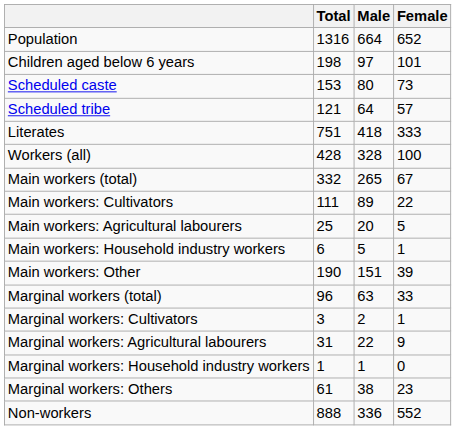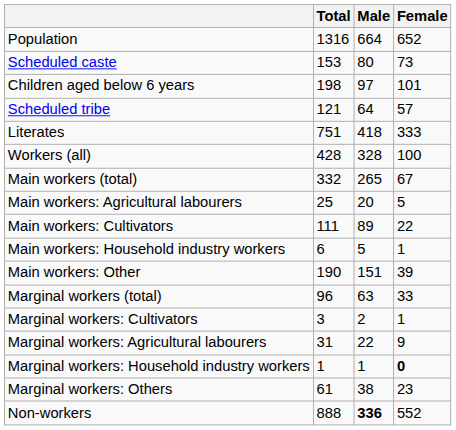rows swapped: Children aged below 6 years <-> Scheduled caste
rows swapped: Main workers: Cultivators <-> Main workers: Agricultural labourers
Marginal workers: Household industry workers | Female: normal -> bold
Non-workers | Male: normal -> bold
